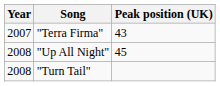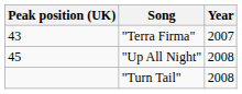columns swapped: Year <-> Peak position (UK)
